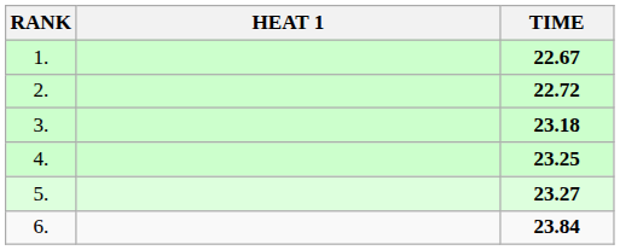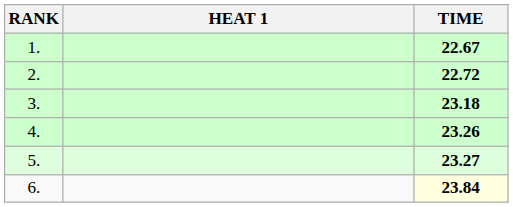4. | TIME: 23.25 -> 23.26
6. | TIME: no background -> lightyellow background
